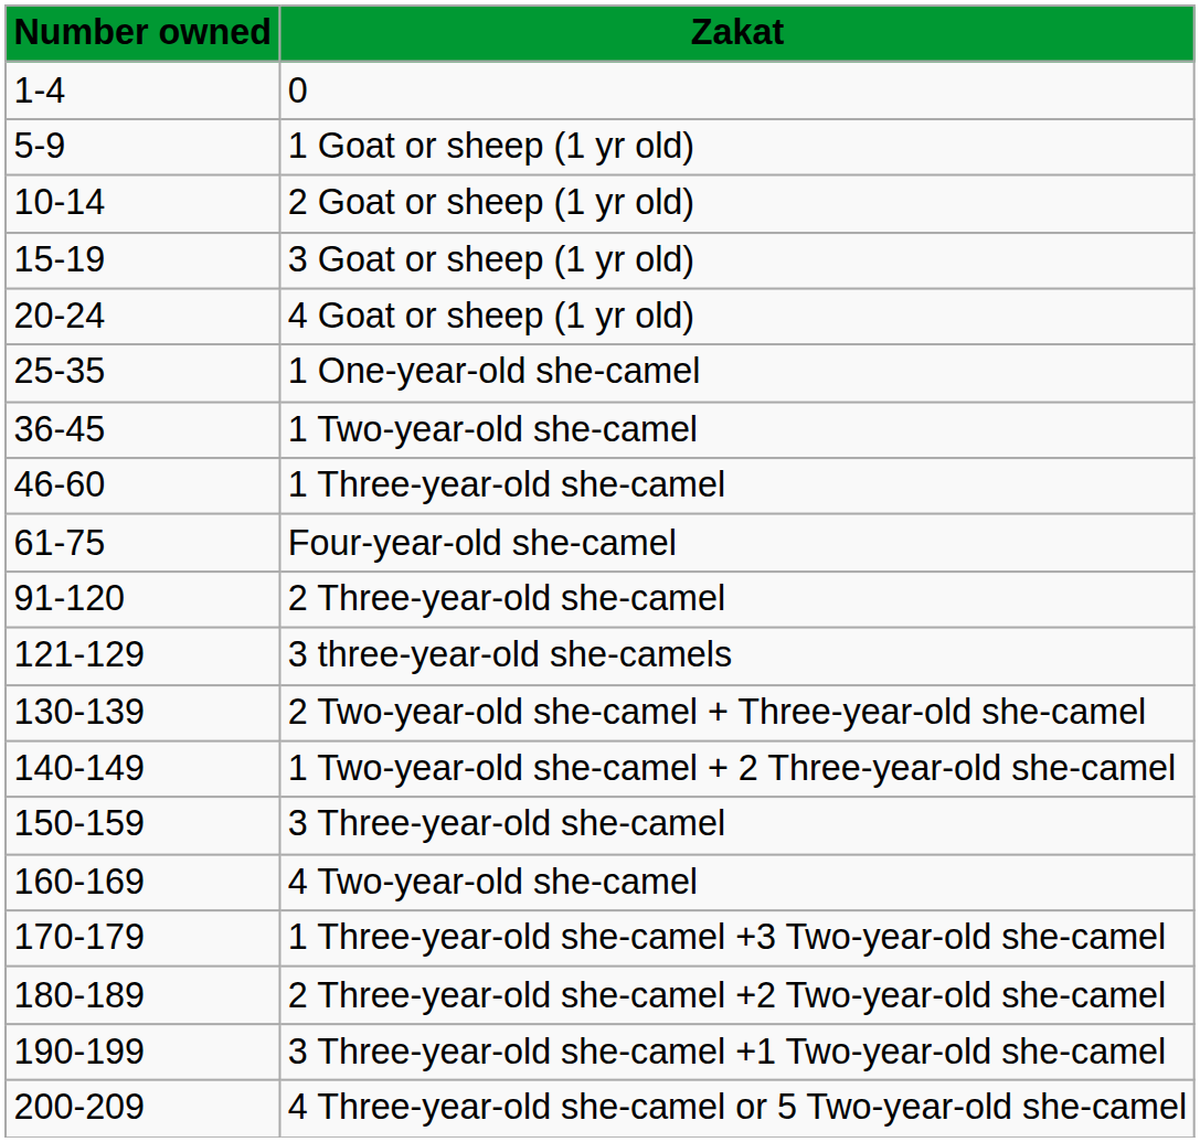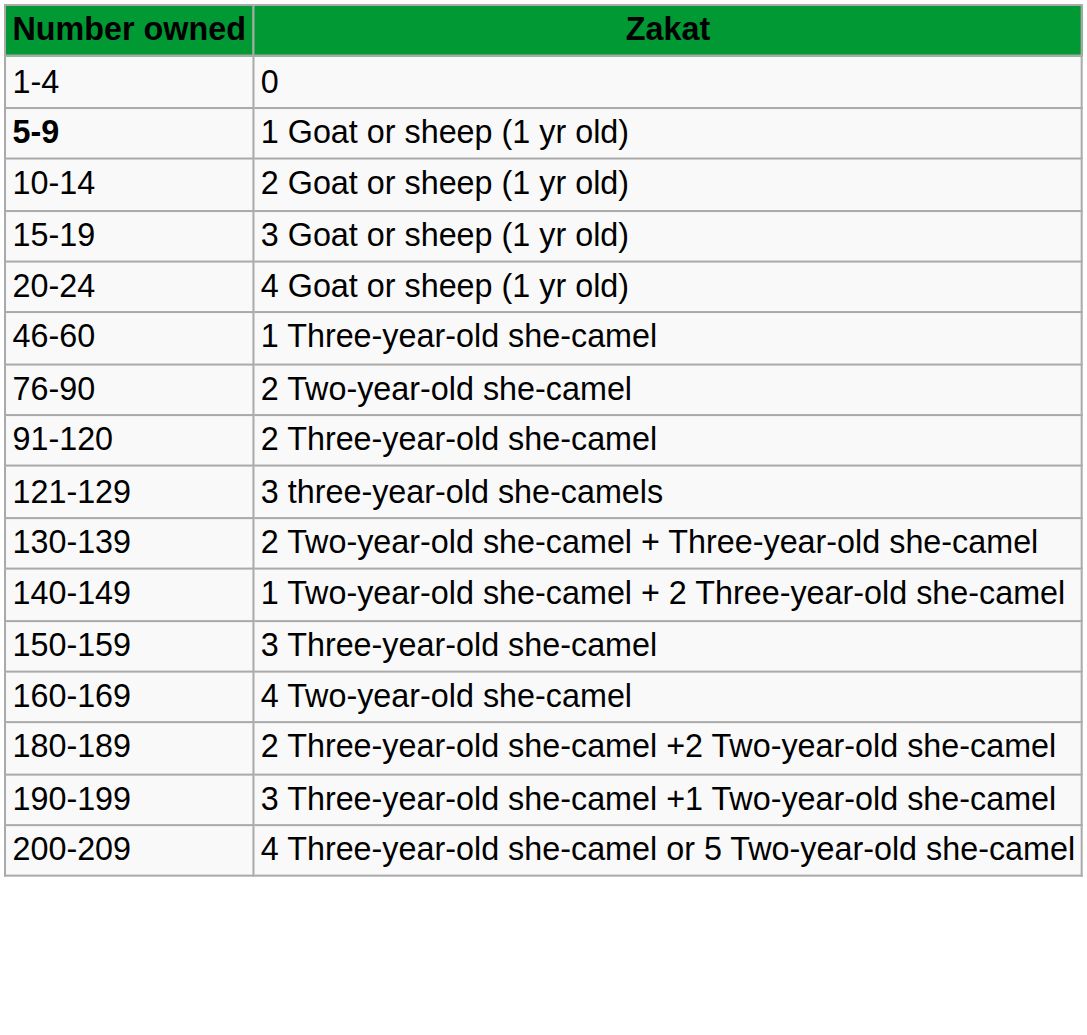1 Goat or sheep (1 yr old) | Number owned: normal -> bold
- row: 25-35 | 1 One-year-old she-camel
- row: 36-45 | 1 Two-year-old she-camel
- row: 61-75 | Four-year-old she-camel
+ row: 76-90 | 2 Two-year-old she-camel
- row: 170-179 | 1 Three-year-old she-camel +3 Two-year-old she-camel
